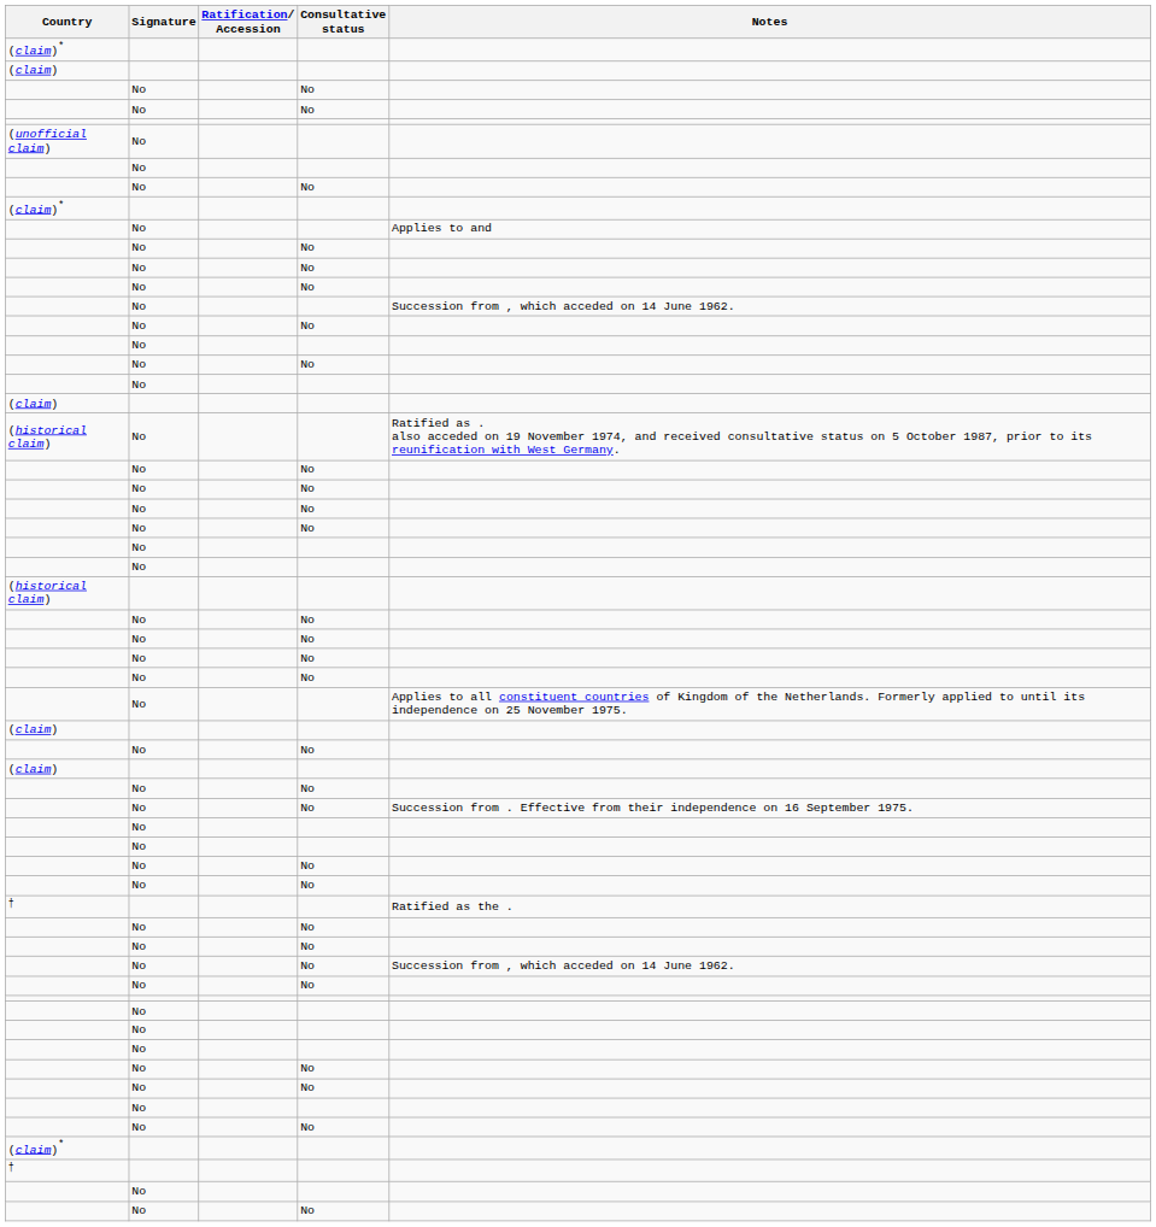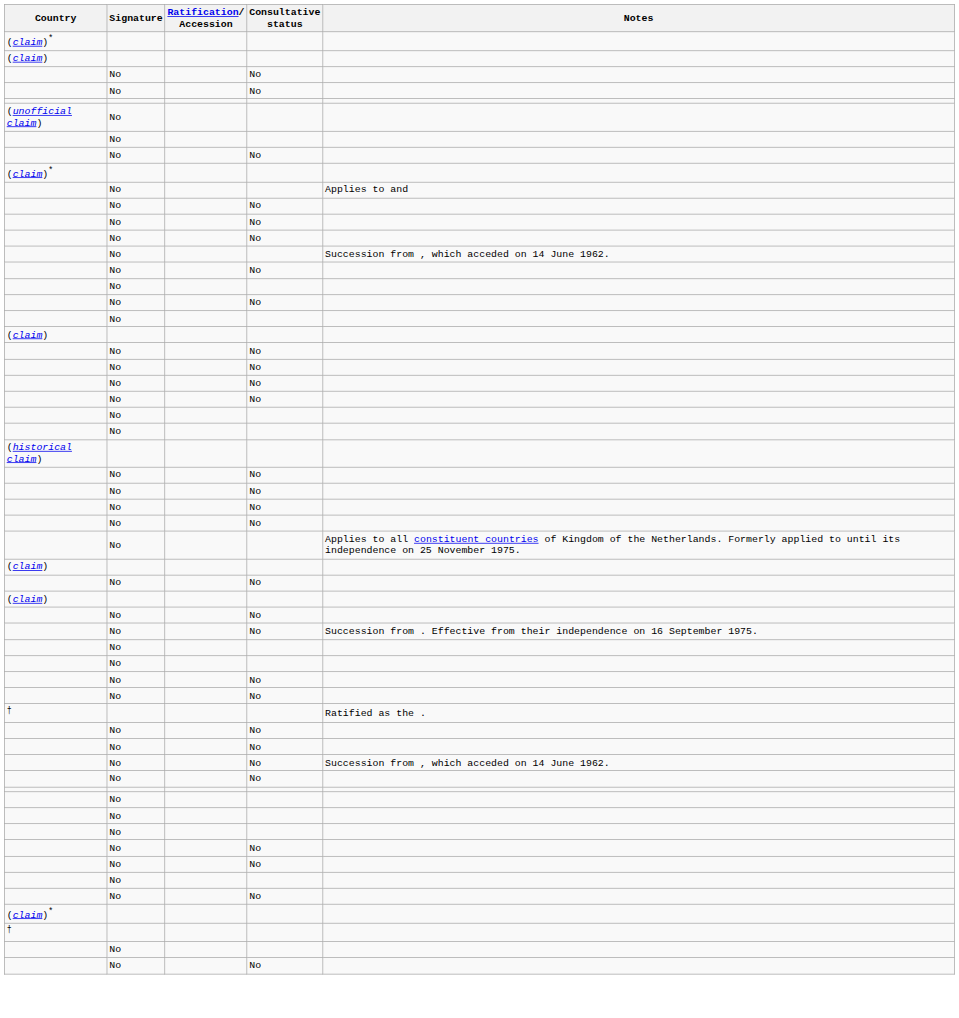- row: (historical claim) | No | Ratified as . also acceded on 19 November 1974, and received consultative status on 5 October 1987, prior to its reunification with West Germany.
